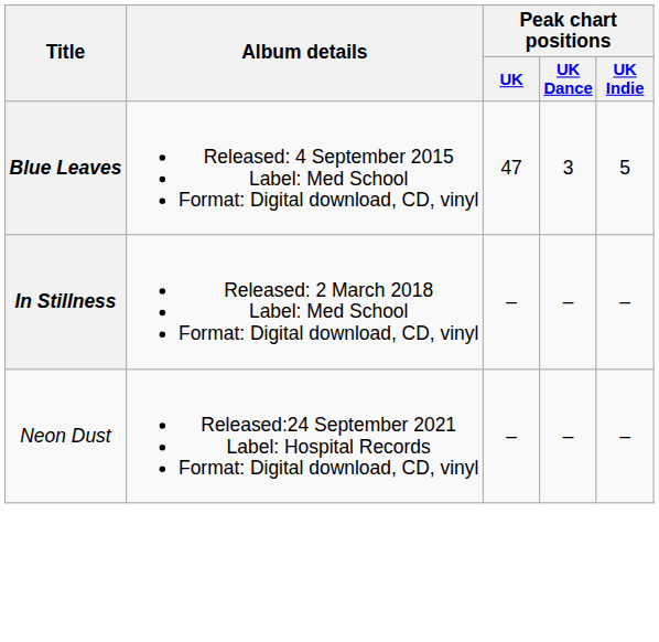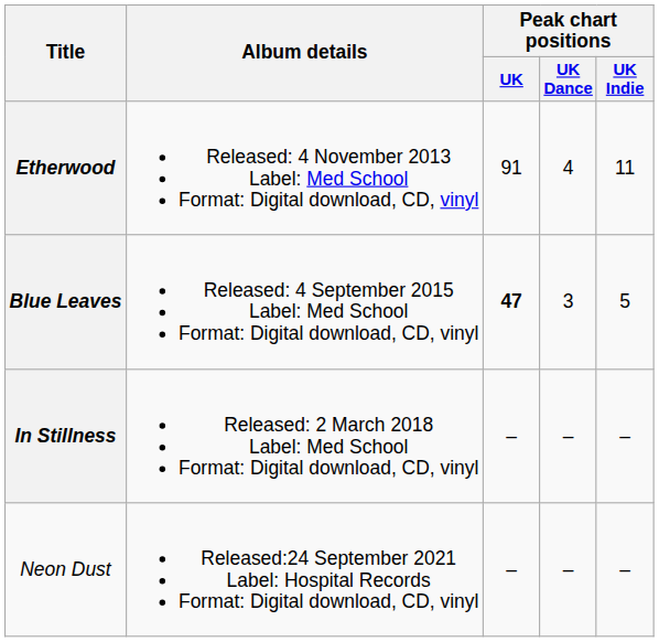+ row: Etherwood | Released: 4 November 2013 Label: Med School Format: Digital download, CD, vinyl | 91 | 4 | 11
Blue Leaves | Peak chart positions / UK: normal -> bold
